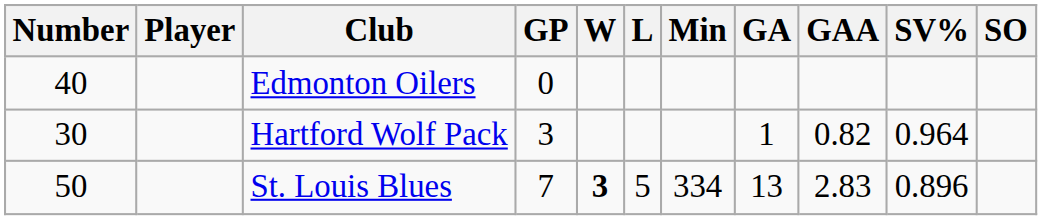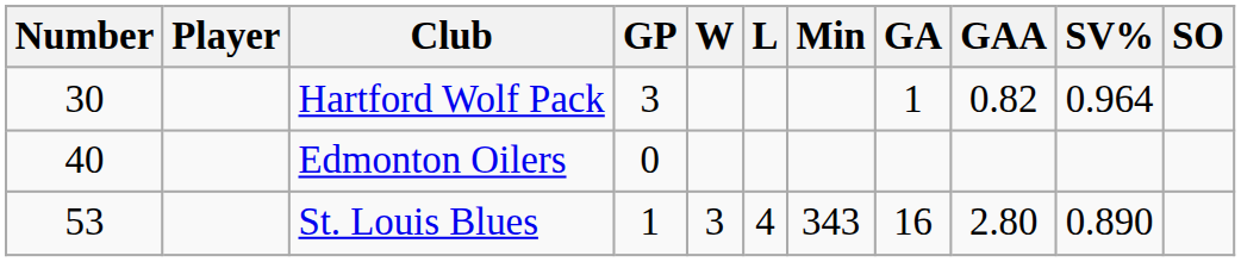rows swapped: Edmonton Oilers <-> Hartford Wolf Pack
St. Louis Blues | Number: 50 -> 53
St. Louis Blues | GP: 7 -> 1
St. Louis Blues | W: bold -> normal
St. Louis Blues | L: 5 -> 4
St. Louis Blues | Min: 334 -> 343
St. Louis Blues | GA: 13 -> 16
St. Louis Blues | GAA: 2.83 -> 2.80
St. Louis Blues | SV%: 0.896 -> 0.890
